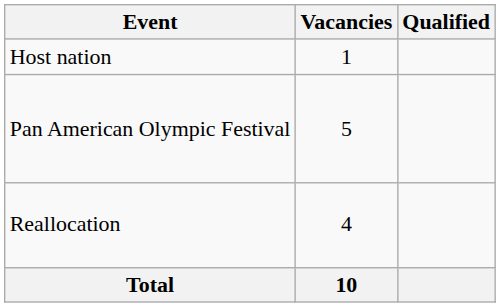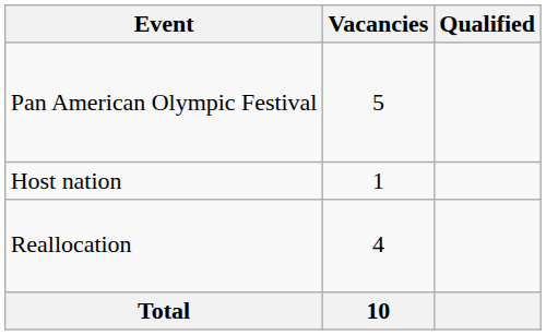rows swapped: Host nation <-> Pan American Olympic Festival
